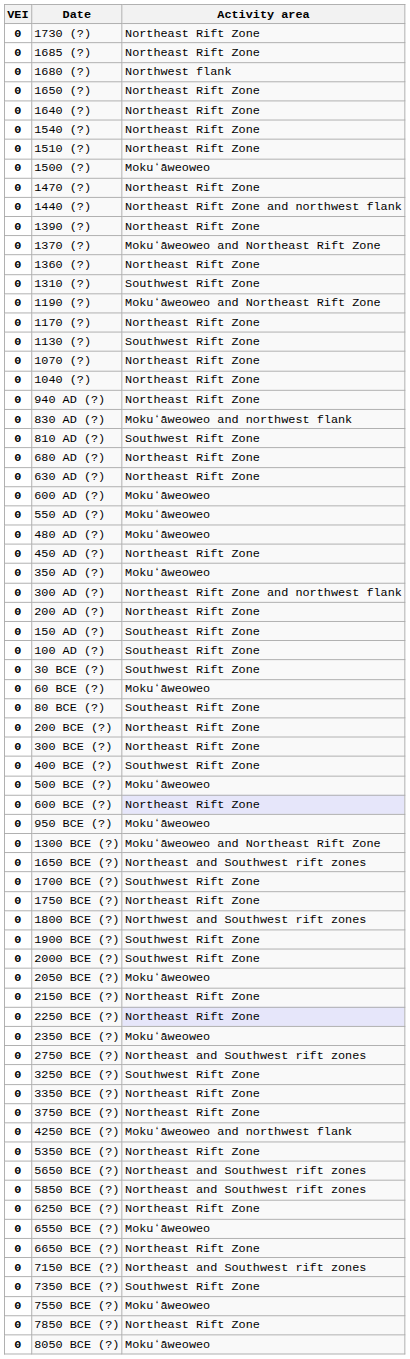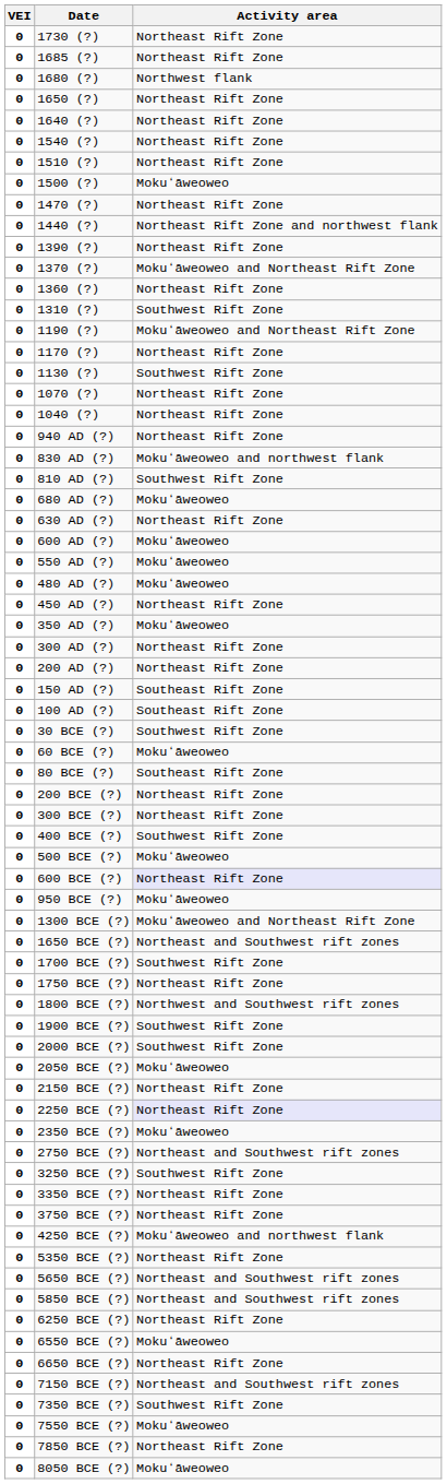680 AD (?) | Activity area: Northeast Rift Zone -> Mokuʻāweoweo
300 AD (?) | Activity area: Northeast Rift Zone and northwest flank -> Northeast Rift Zone
